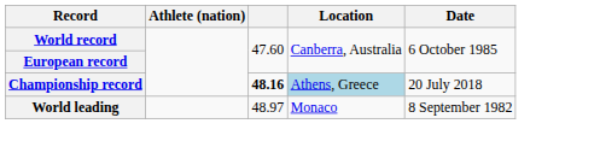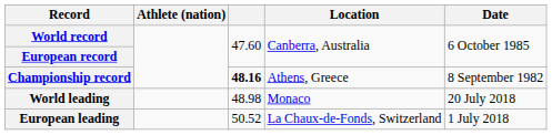Championship record | Location: lightblue background -> no background
Championship record | Date: 20 July 2018 -> 8 September 1982
World leading | column 3: 48.97 -> 48.98
World leading | Date: 8 September 1982 -> 20 July 2018
+ row: European leading | 50.52 | La Chaux-de-Fonds, Switzerland | 1 July 2018
